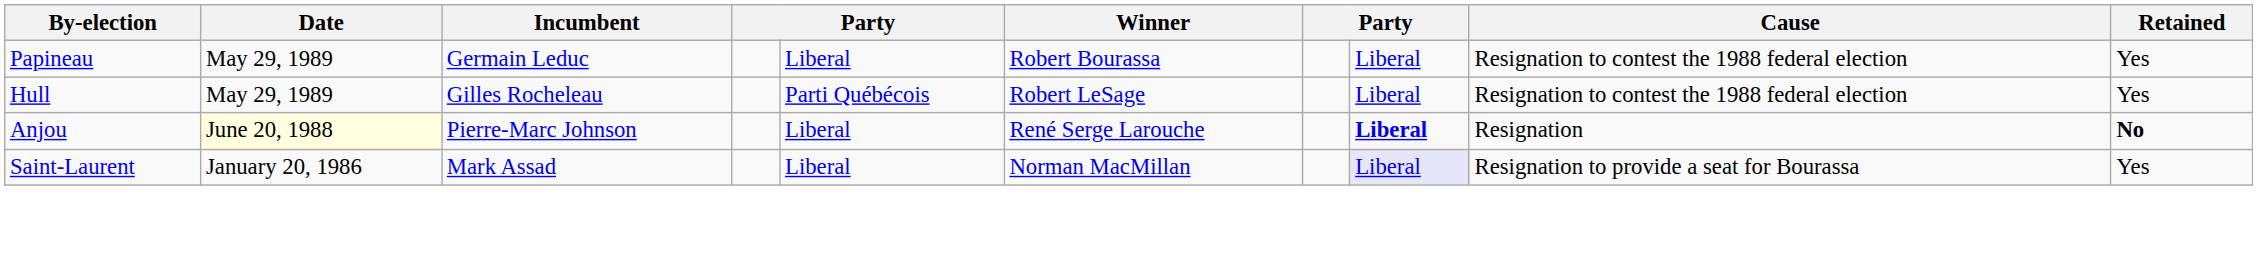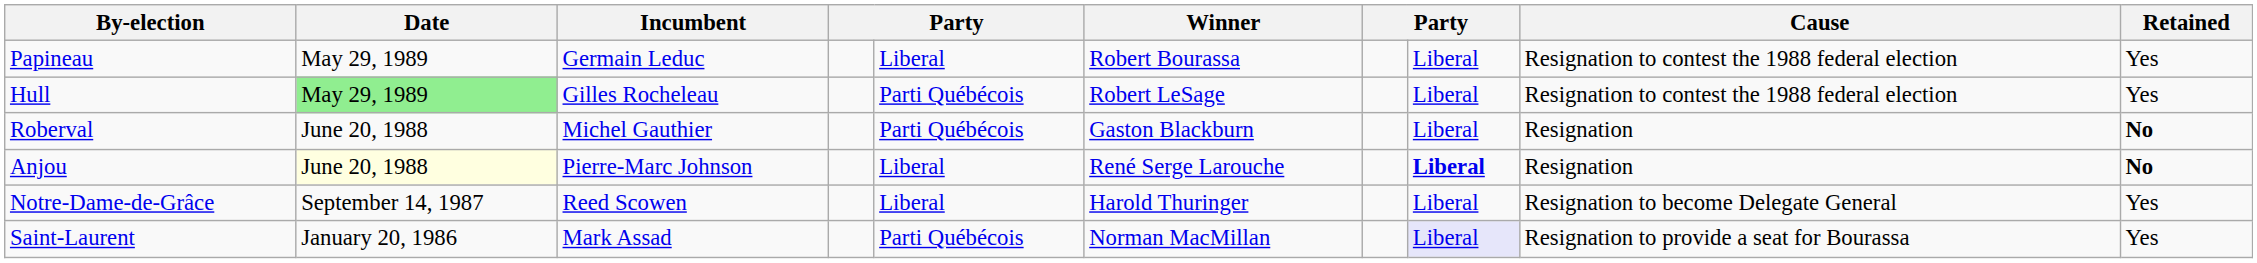Hull | Date: no background -> lightgreen background
+ row: Roberval | June 20, 1988 | Michel Gauthier | Parti Québécois | Gaston Blackburn | Liberal | Resignation | No
+ row: Notre-Dame-de-Grâce | September 14, 1987 | Reed Scowen | Liberal | Harold Thuringer | Liberal | Resignation to become Delegate General | Yes
Saint-Laurent | column 5: Liberal -> Parti Québécois
